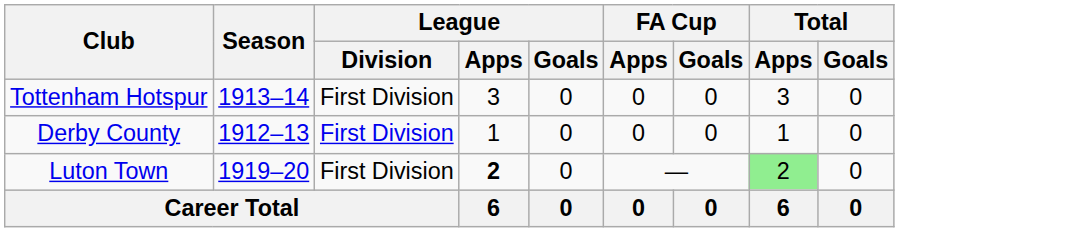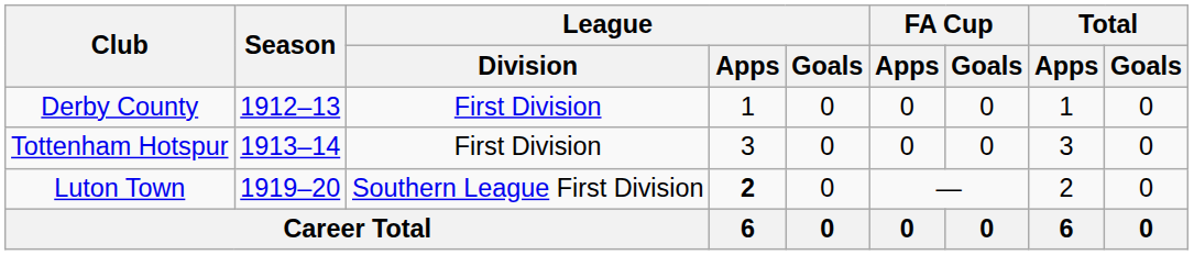rows swapped: Derby County <-> Tottenham Hotspur
Luton Town | League / Division: First Division -> Southern League First Division
Luton Town | Total / Apps: lightgreen background -> no background
